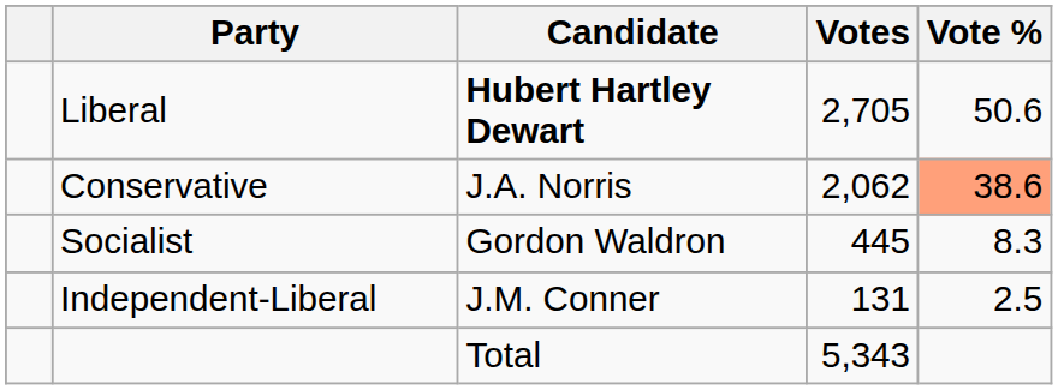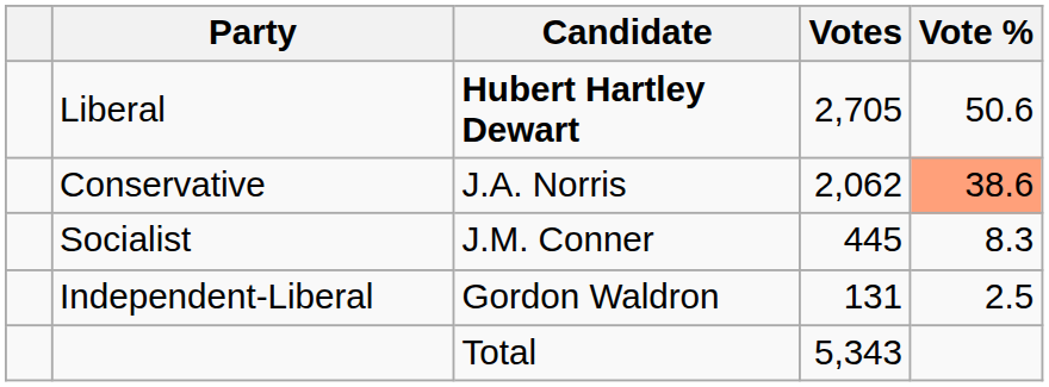Socialist | Candidate: Gordon Waldron -> J.M. Conner
Independent-Liberal | Candidate: J.M. Conner -> Gordon Waldron
